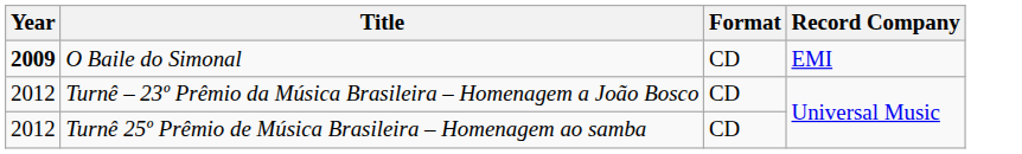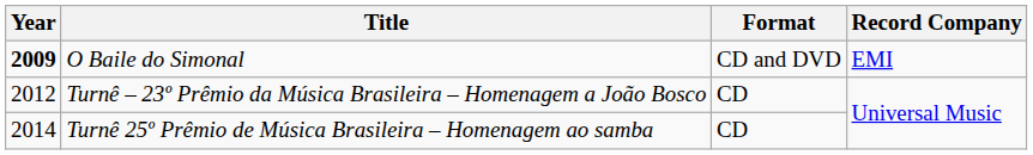O Baile do Simonal | Format: CD -> CD and DVD
Turnê 25º Prêmio de Música Brasileira – Homenagem ao samba | Year: 2012 -> 2014
